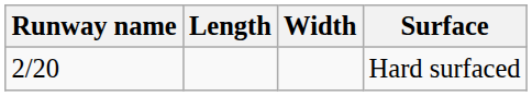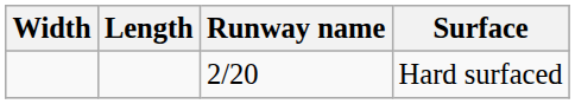columns swapped: Runway name <-> Width
